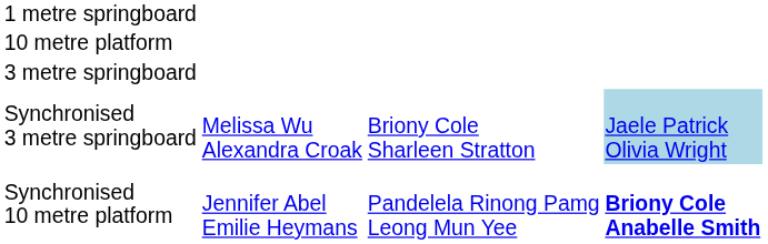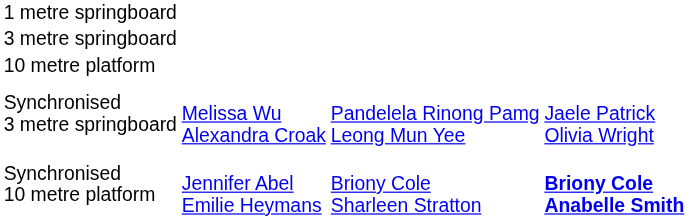rows swapped: 3 metre springboard <-> 10 metre platform
Synchronised 3 metre springboard | column 3: Briony Cole Sharleen Stratton -> Pandelela Rinong Pamg Leong Mun Yee
Synchronised 3 metre springboard | column 4: lightblue background -> no background
Synchronised 10 metre platform | column 3: Pandelela Rinong Pamg Leong Mun Yee -> Briony Cole Sharleen Stratton
